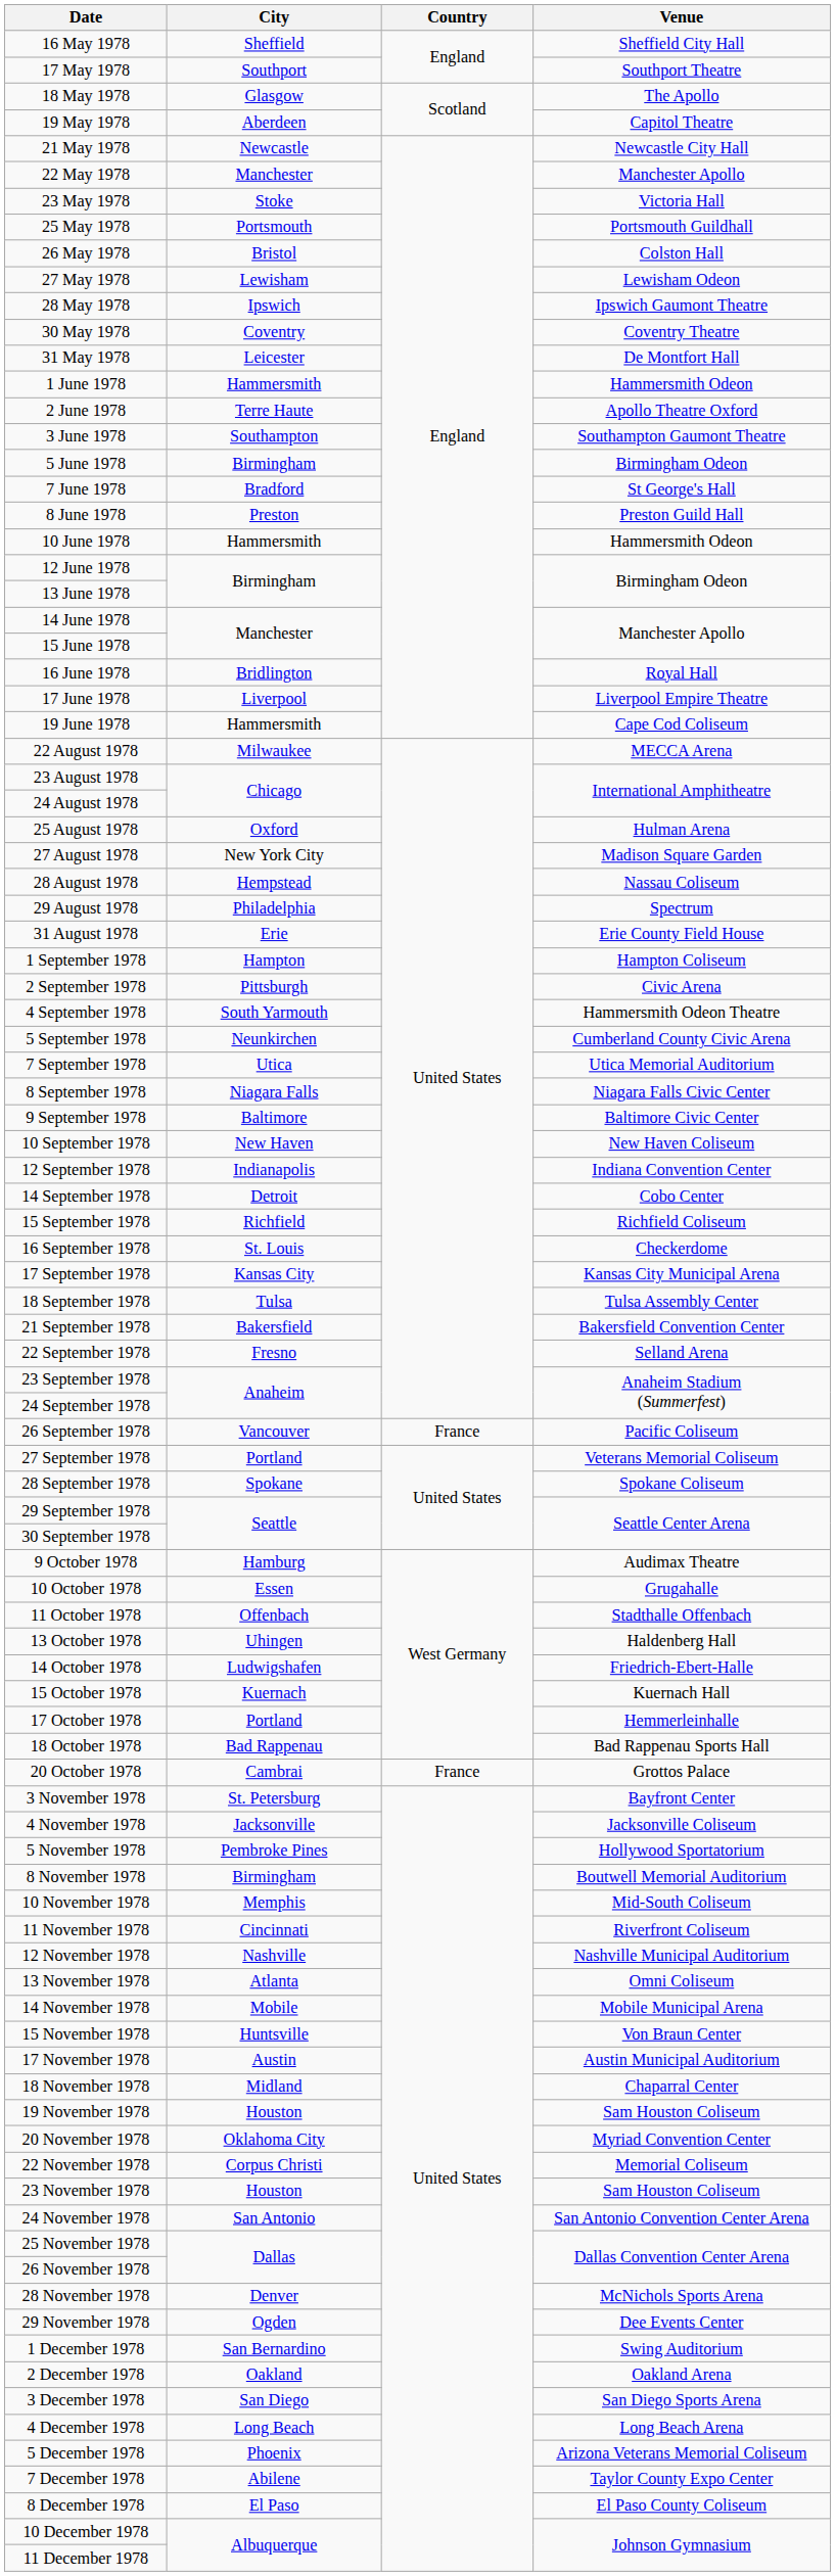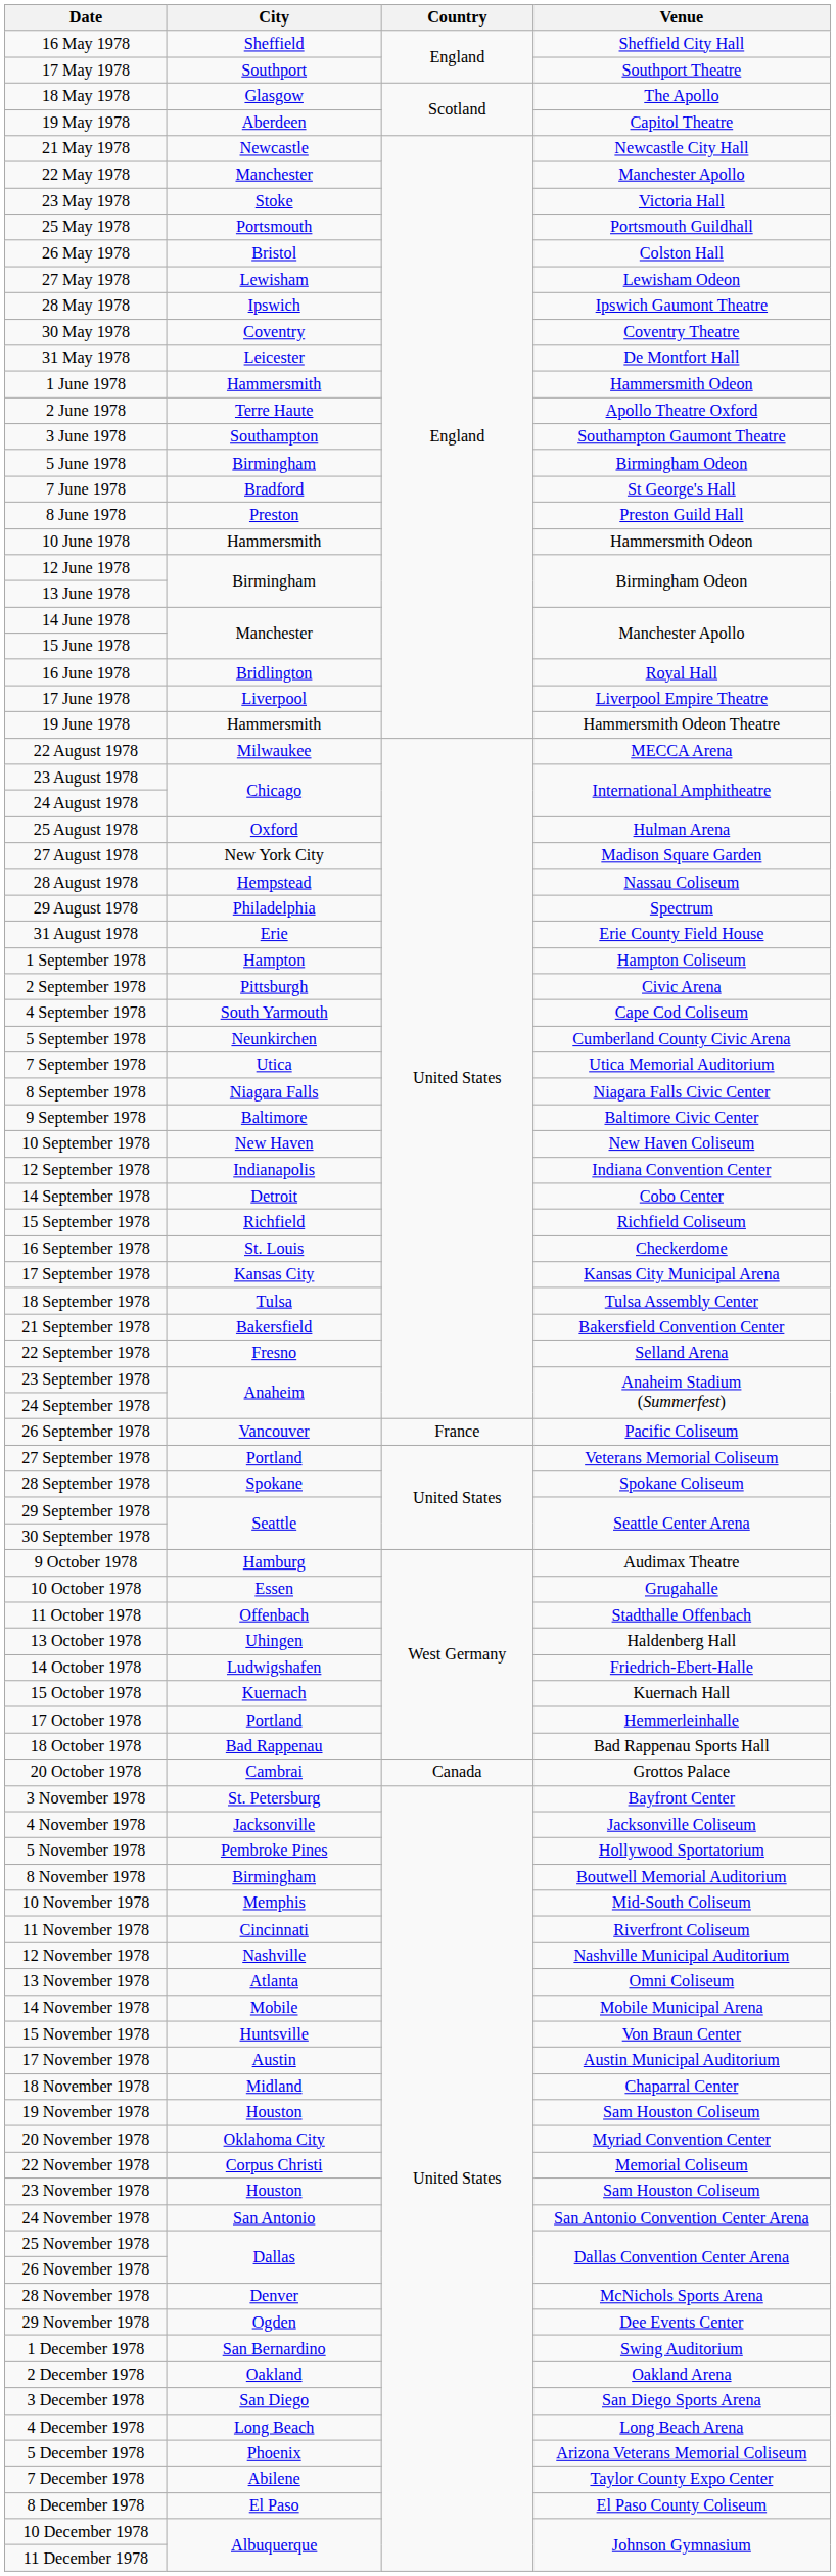19 June 1978 | Venue: Cape Cod Coliseum -> Hammersmith Odeon Theatre
4 September 1978 | Venue: Hammersmith Odeon Theatre -> Cape Cod Coliseum
20 October 1978 | Country: France -> Canada
